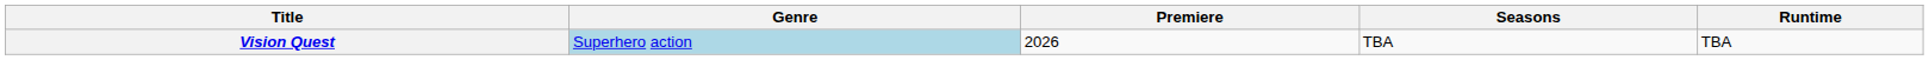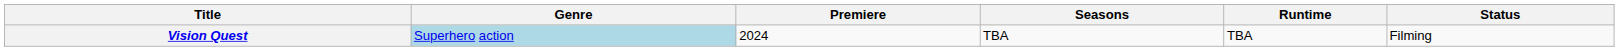+ column: Status | Filming
Vision Quest | Premiere: 2026 -> 2024
